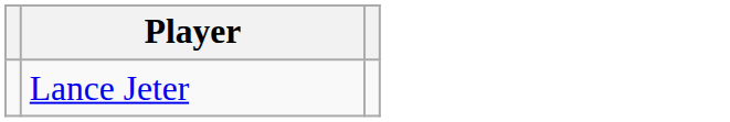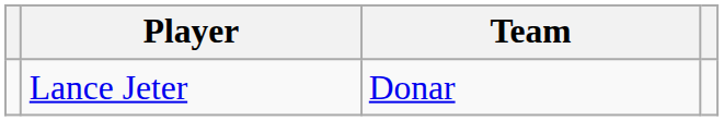+ column: Team | Donar
